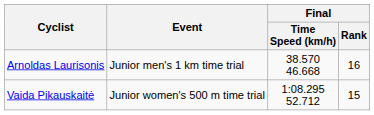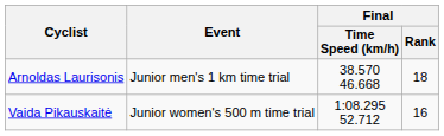Arnoldas Laurisonis | Final / Rank: 16 -> 18
Vaida Pikauskaitė | Final / Rank: 15 -> 16
